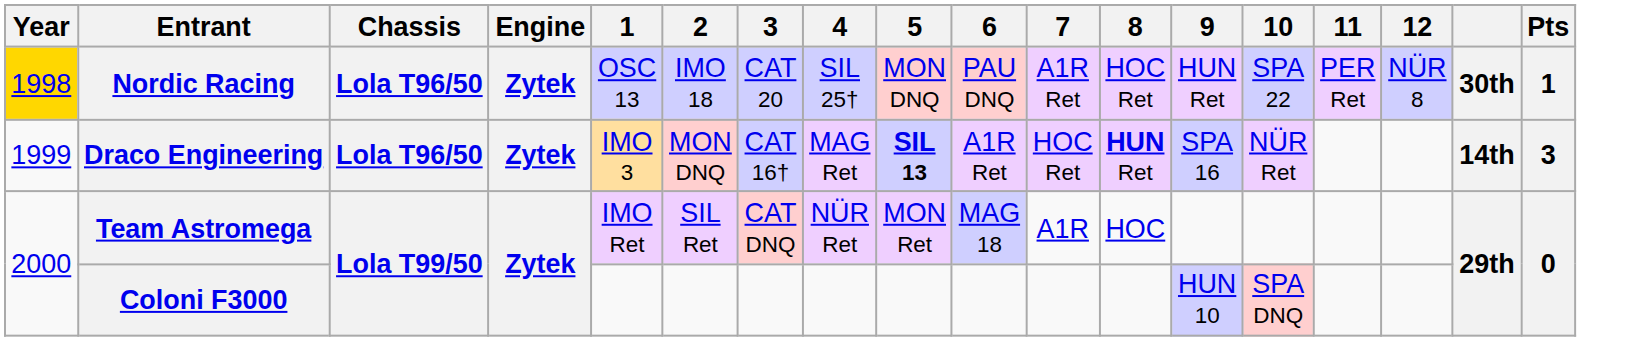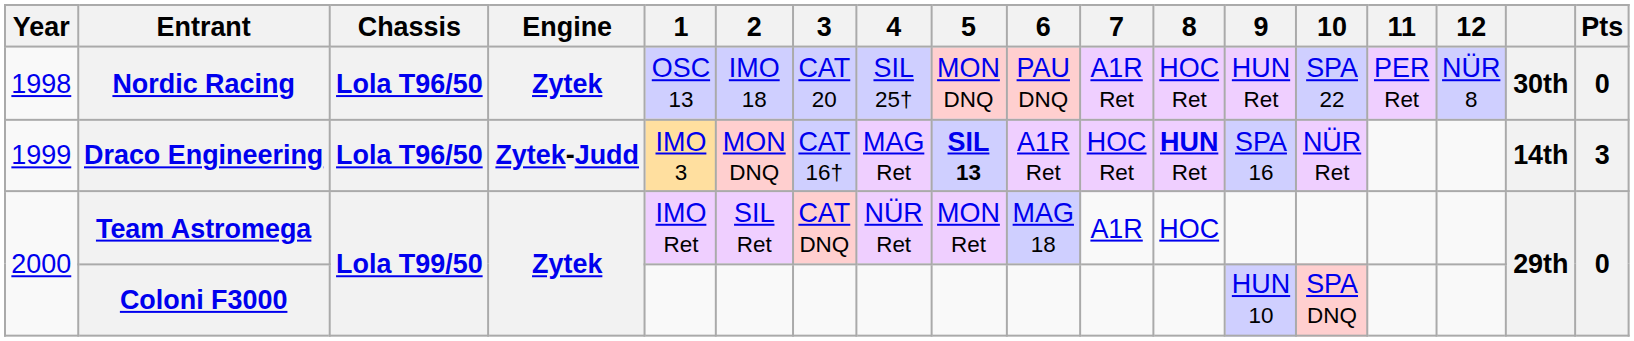Nordic Racing | Year: gold background -> no background
Nordic Racing | Pts: 1 -> 0
Draco Engineering | Engine: Zytek -> Zytek-Judd
